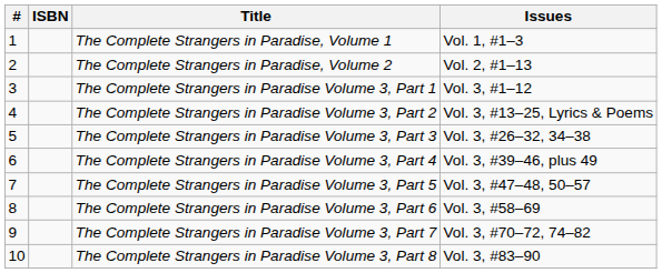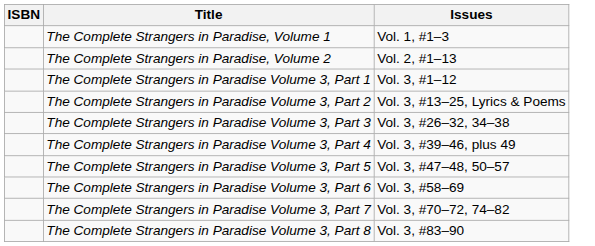- column: # | 1 | 2 | 3 | 4 | 5 | 6 | 7 | 8 | 9 | 10
